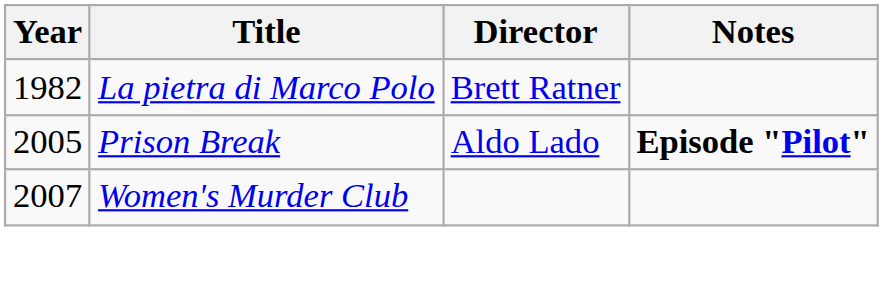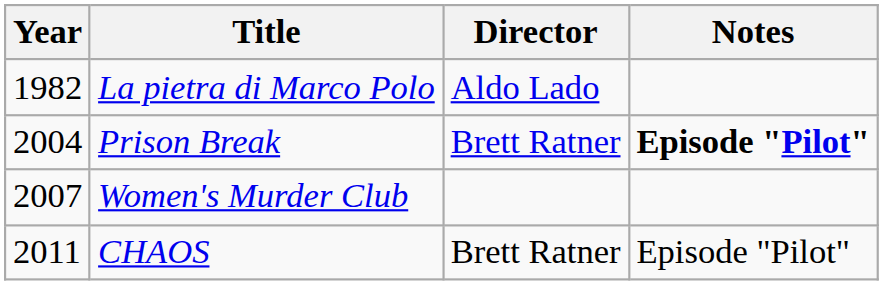La pietra di Marco Polo | Director: Brett Ratner -> Aldo Lado
Prison Break | Year: 2005 -> 2004
Prison Break | Director: Aldo Lado -> Brett Ratner
+ row: 2011 | CHAOS | Brett Ratner | Episode "Pilot"
